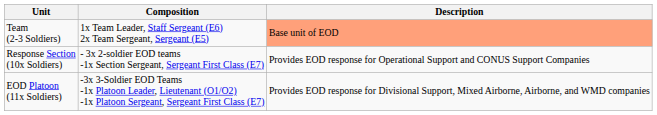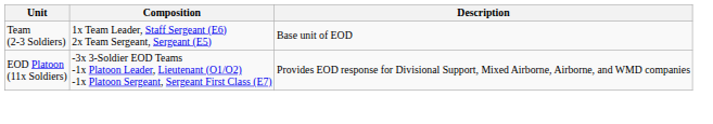Team (2-3 Soldiers) | Description: lightsalmon background -> no background
- row: Response Section (10x Soldiers) | - 3x 2-soldier EOD teams -1x Section Sergeant, Sergeant First Class (E7) | Provides EOD response for Operational Support and CONUS Support Companies
